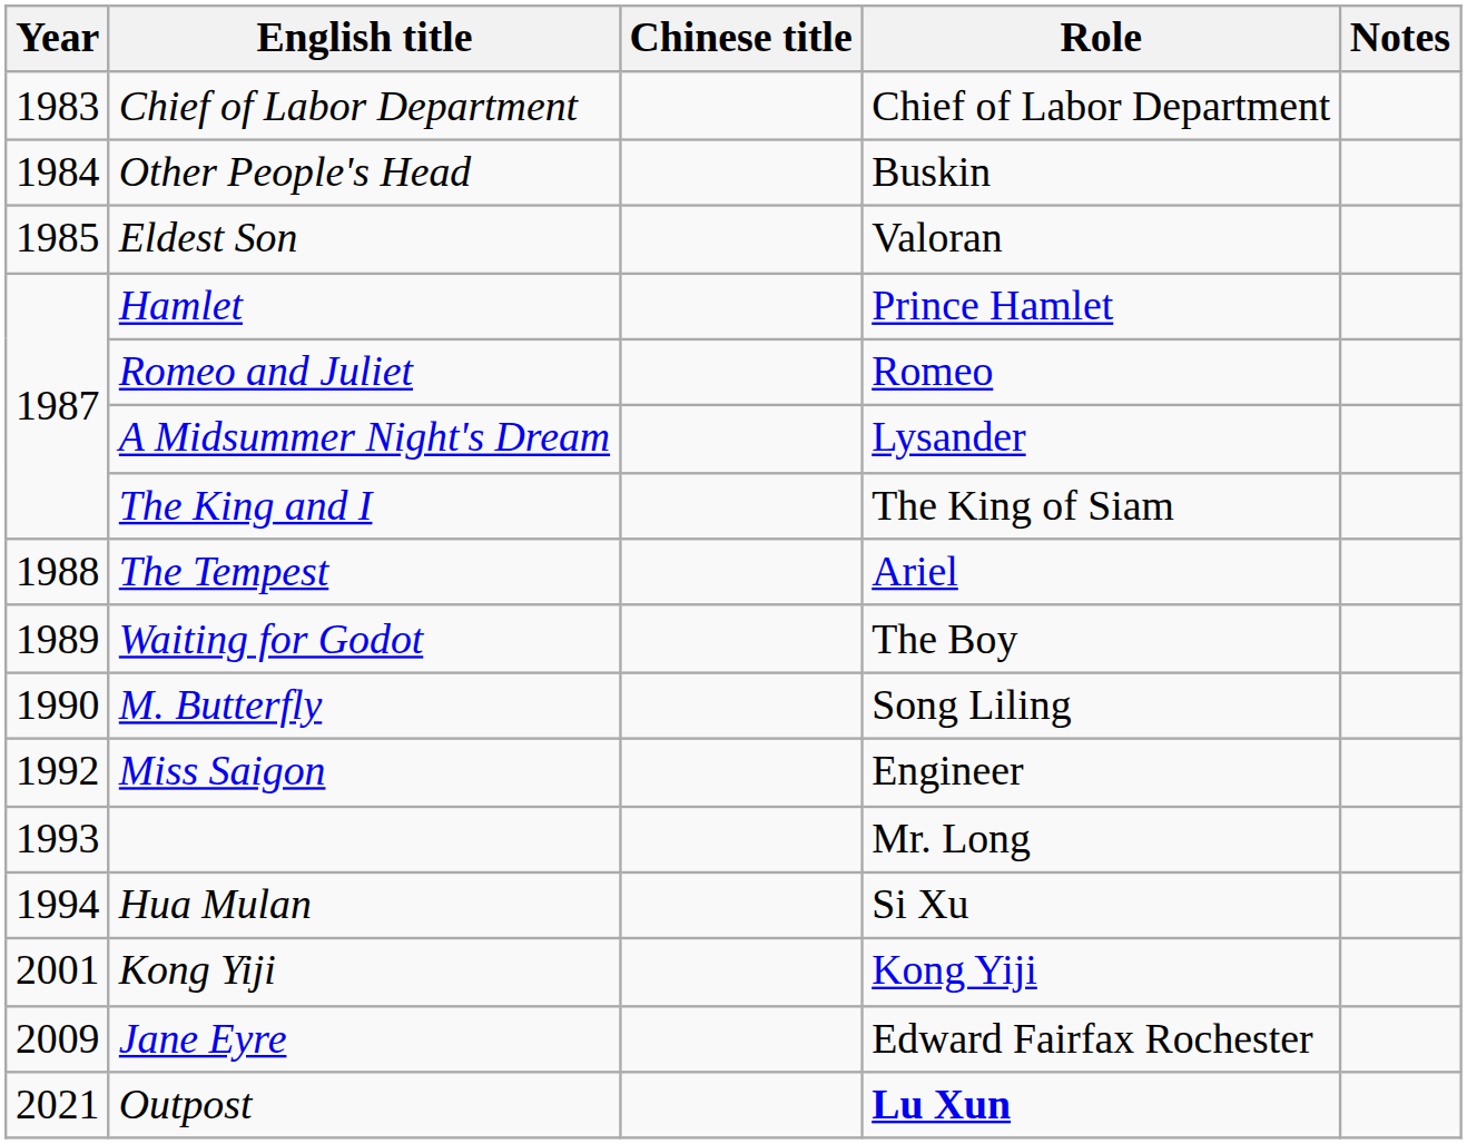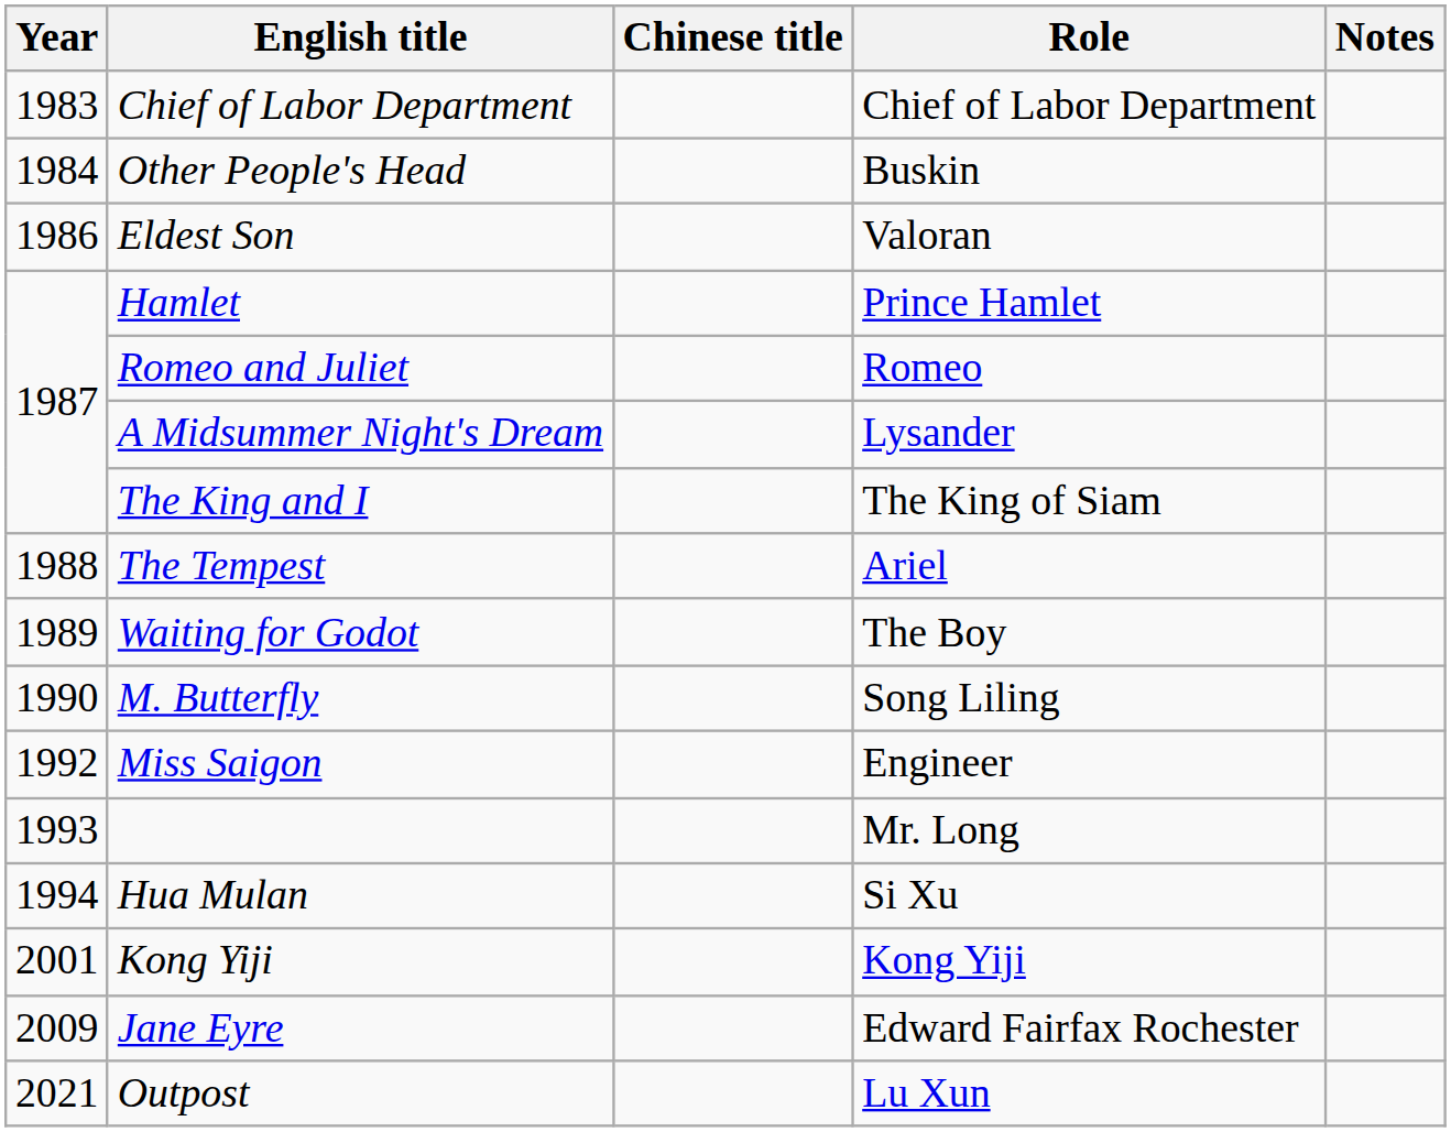Eldest Son | Year: 1985 -> 1986
Outpost | Role: bold -> normal
